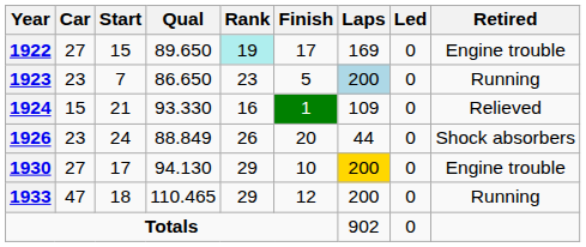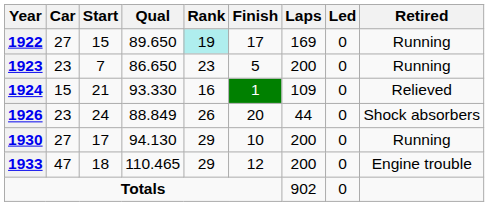1922 | Retired: Engine trouble -> Running
1923 | Laps: lightblue background -> no background
1930 | Laps: gold background -> no background
1930 | Retired: Engine trouble -> Running
1933 | Retired: Running -> Engine trouble
